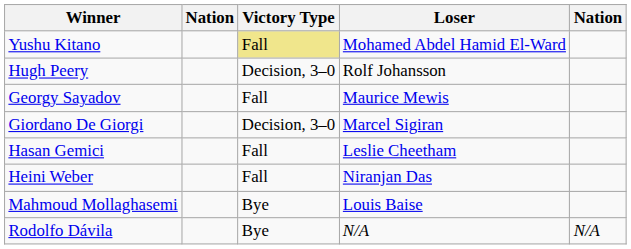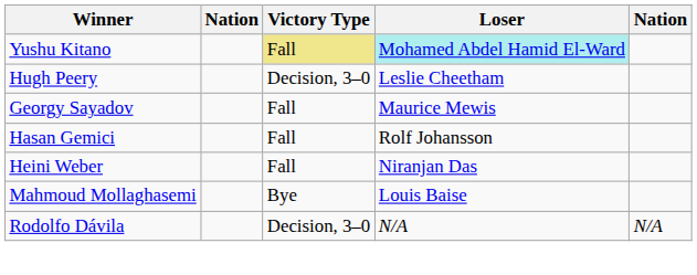Yushu Kitano | Loser: no background -> paleturquoise background
Hugh Peery | Loser: Rolf Johansson -> Leslie Cheetham
- row: Giordano De Giorgi | Decision, 3–0 | Marcel Sigiran
Hasan Gemici | Loser: Leslie Cheetham -> Rolf Johansson
Rodolfo Dávila | Victory Type: Bye -> Decision, 3–0
